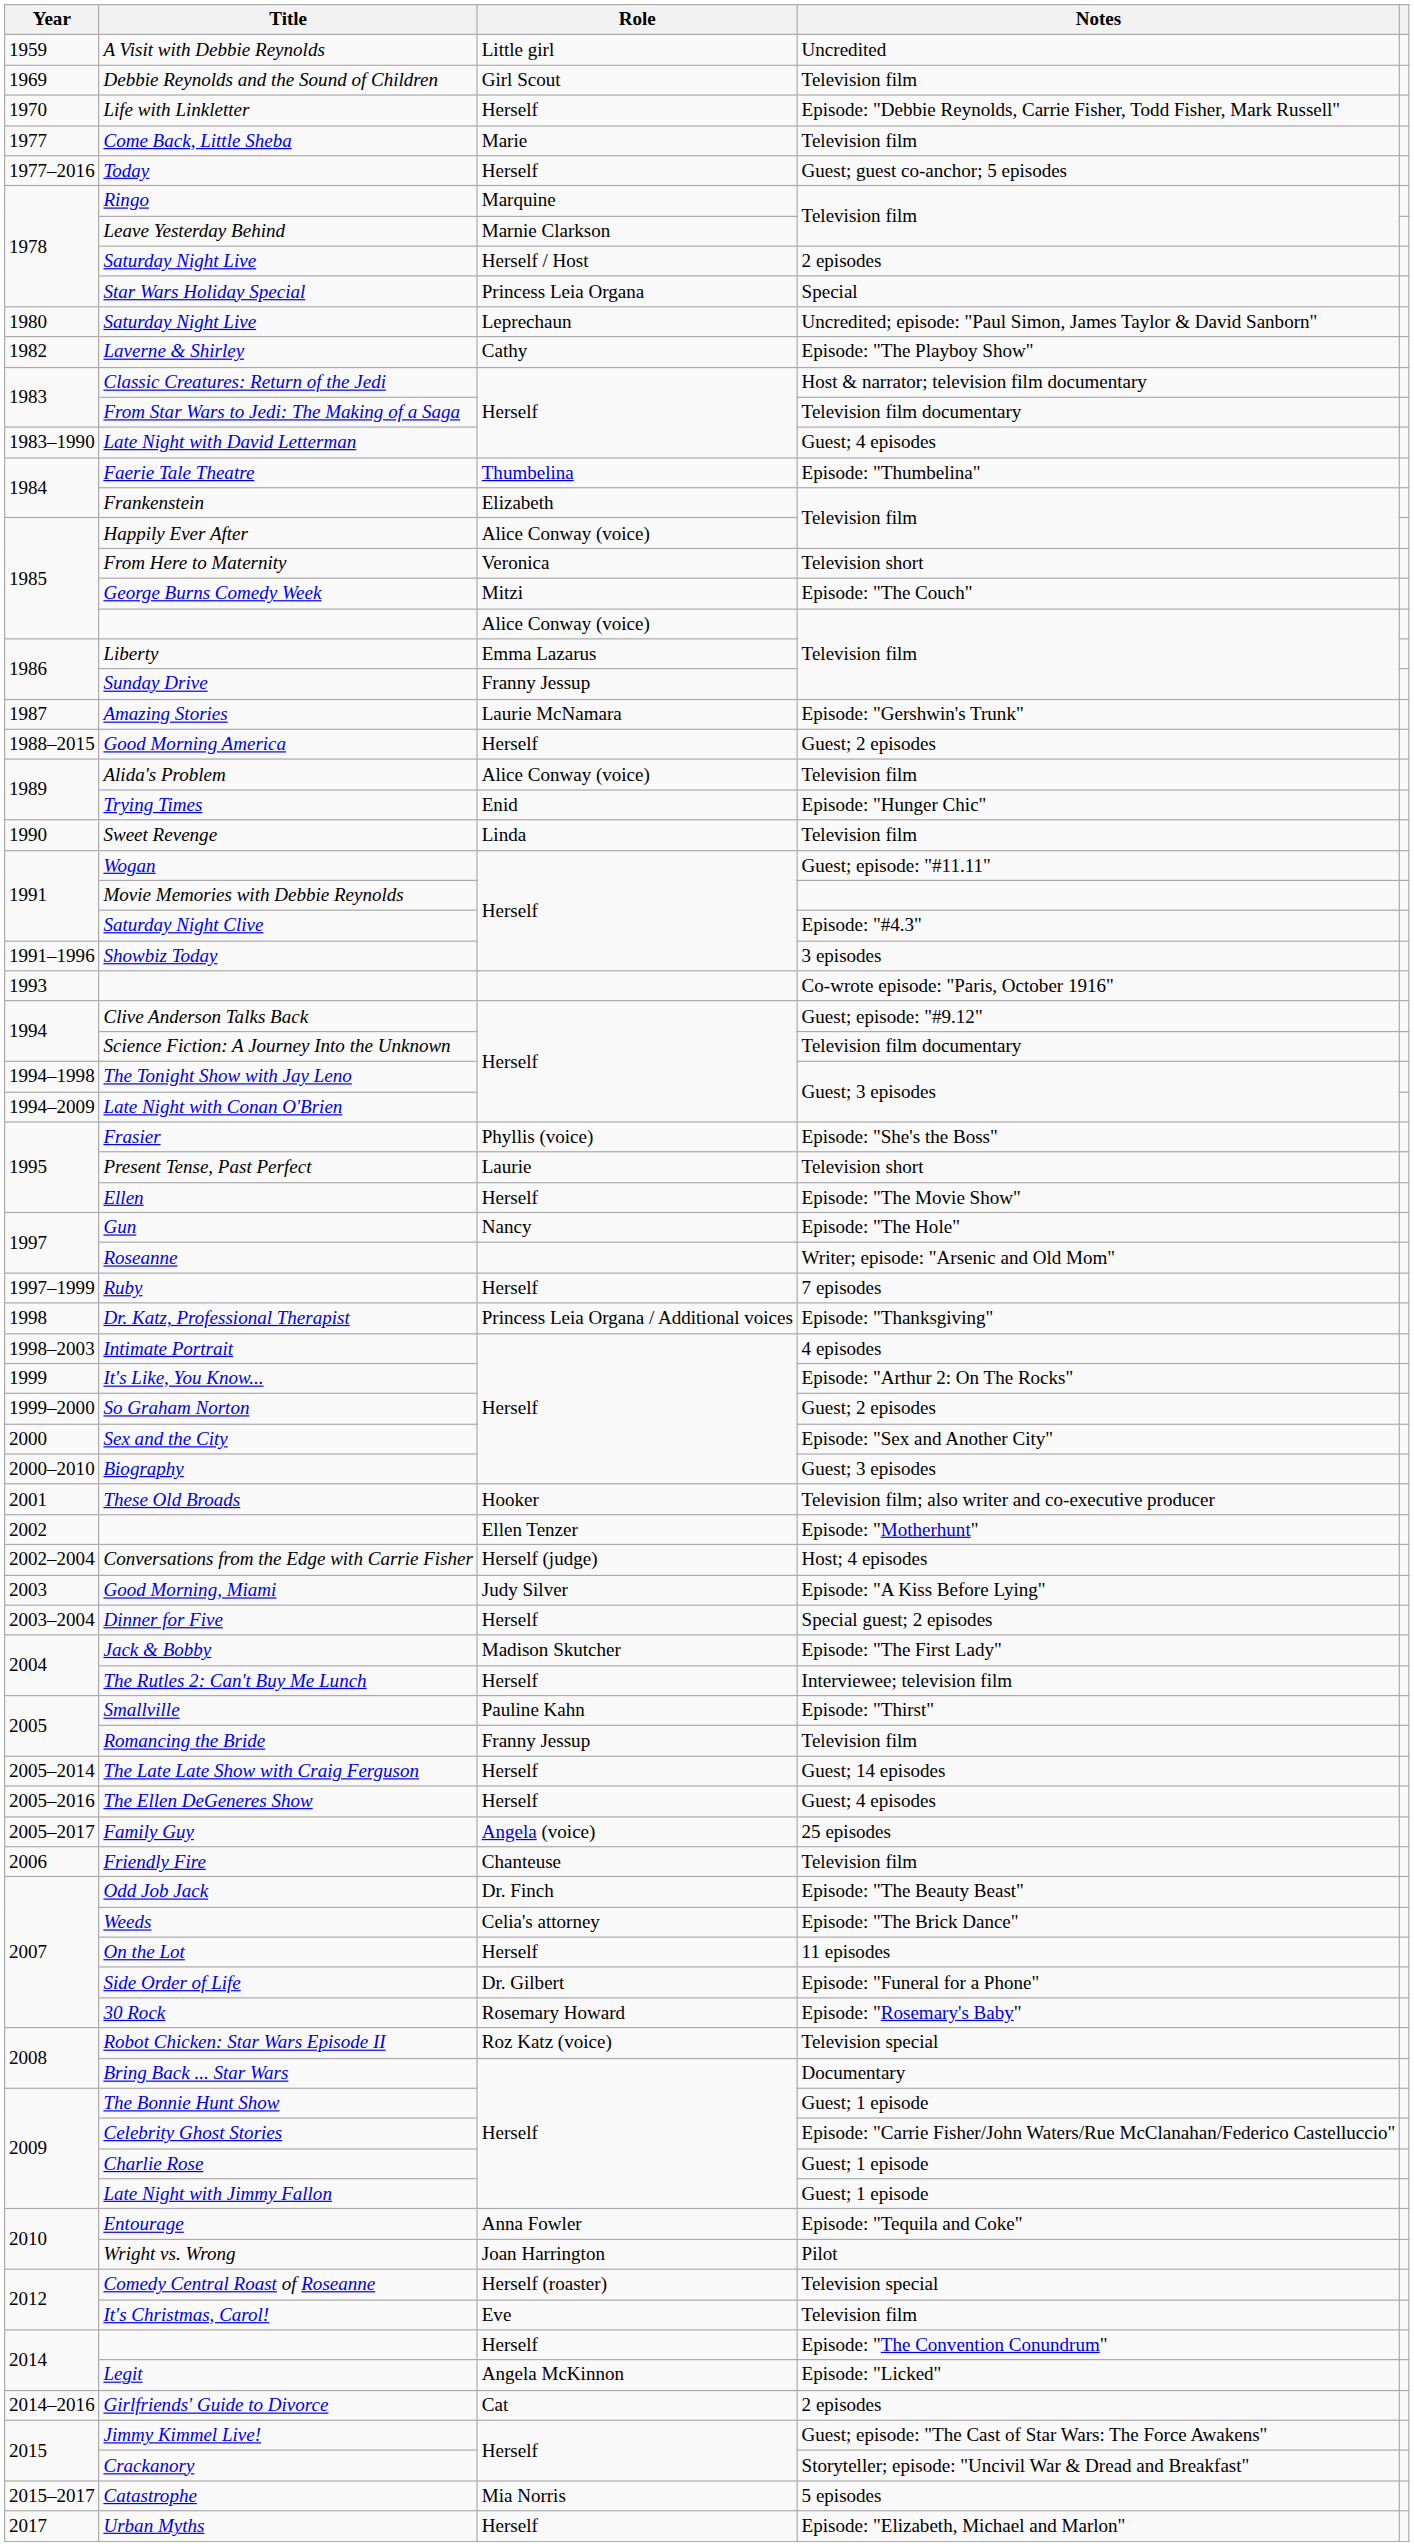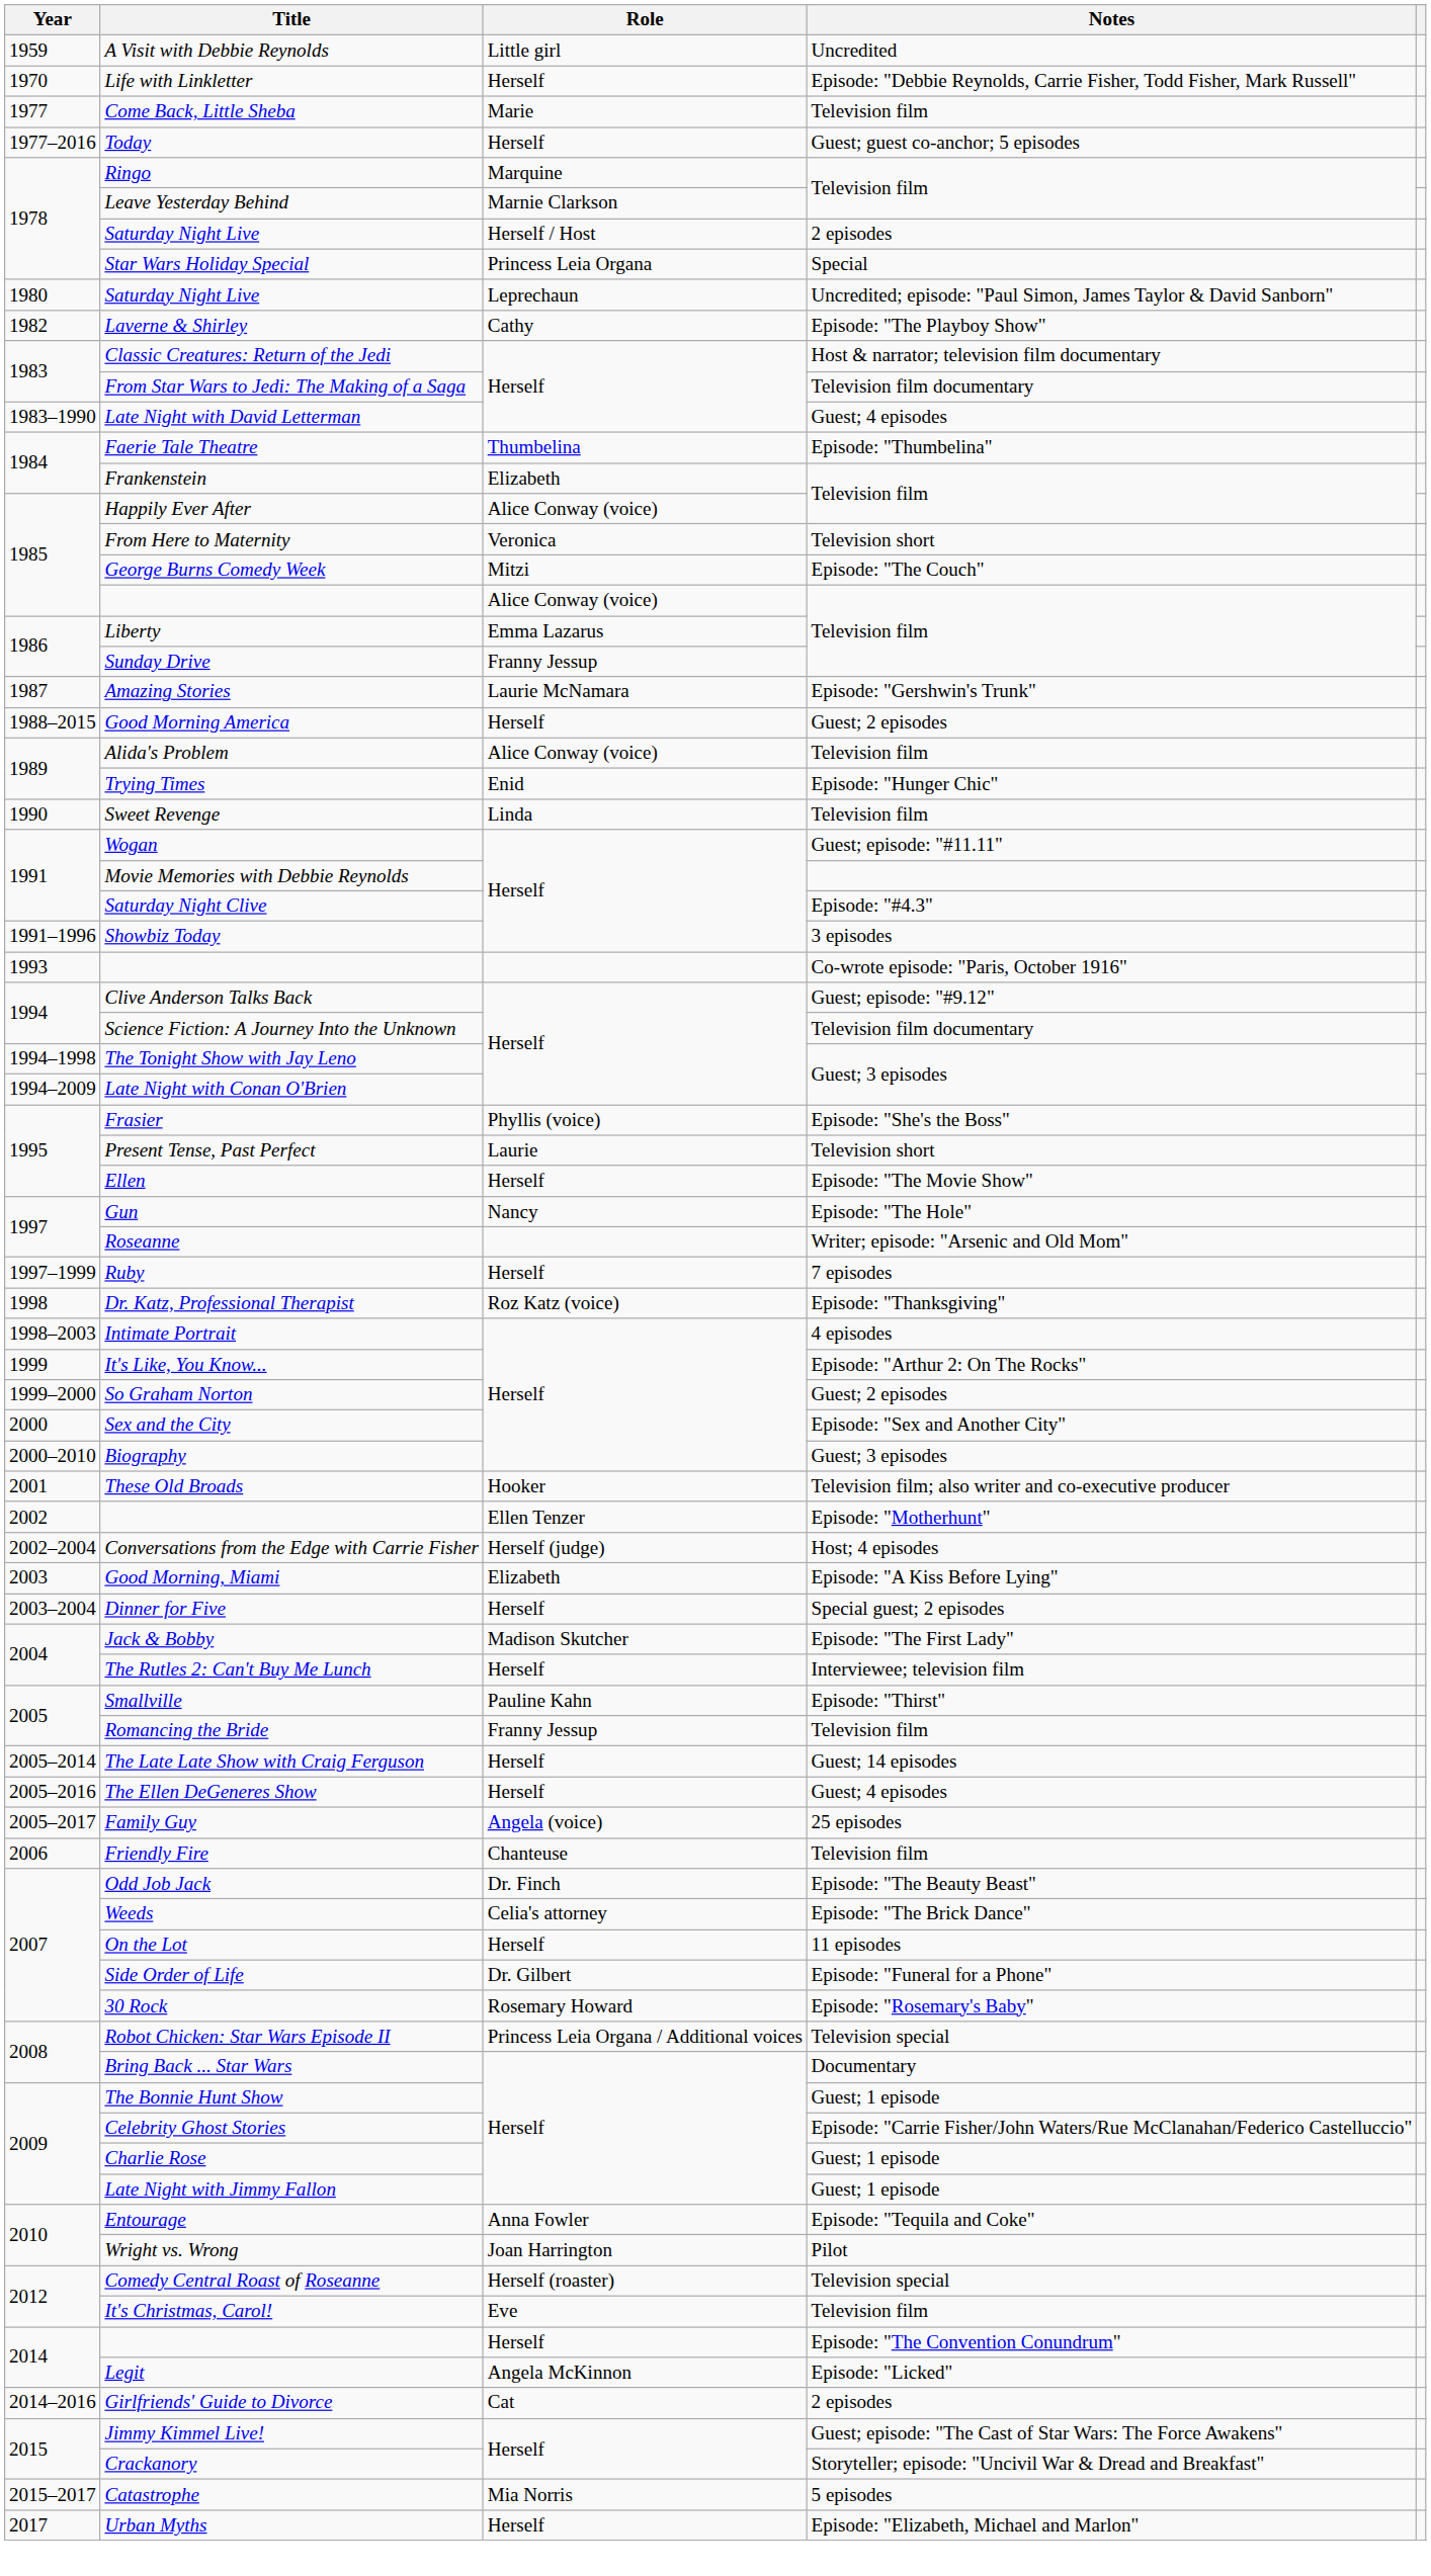- row: 1969 | Debbie Reynolds and the Sound of Children | Girl Scout | Television film
Dr. Katz, Professional Therapist | Role: Princess Leia Organa / Additional voices -> Roz Katz (voice)
Good Morning, Miami | Role: Judy Silver -> Elizabeth
Robot Chicken: Star Wars Episode II | Role: Roz Katz (voice) -> Princess Leia Organa / Additional voices
